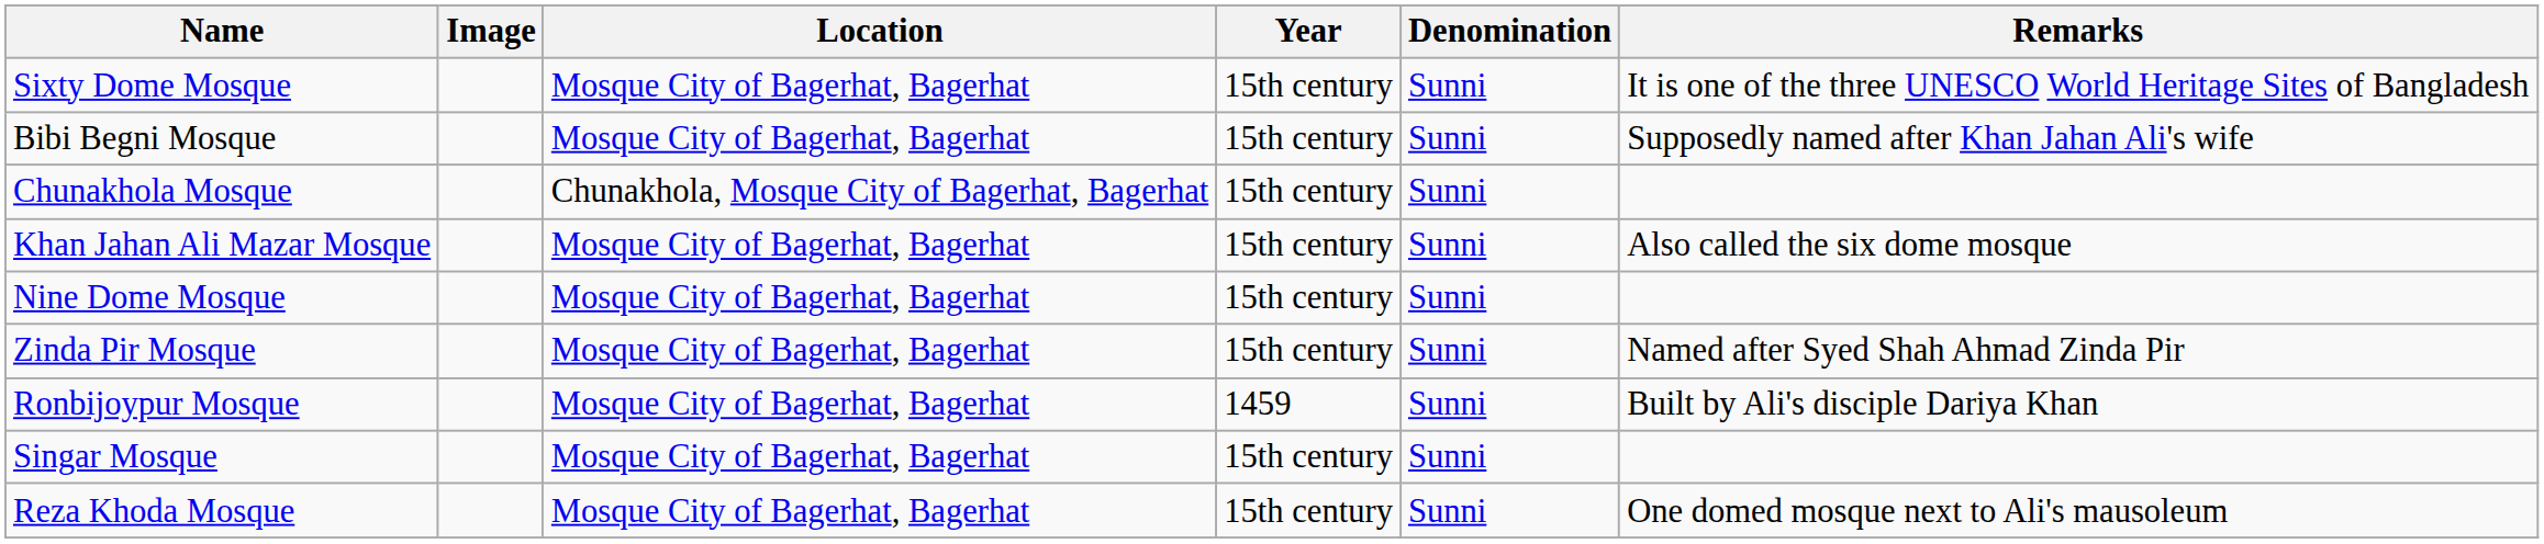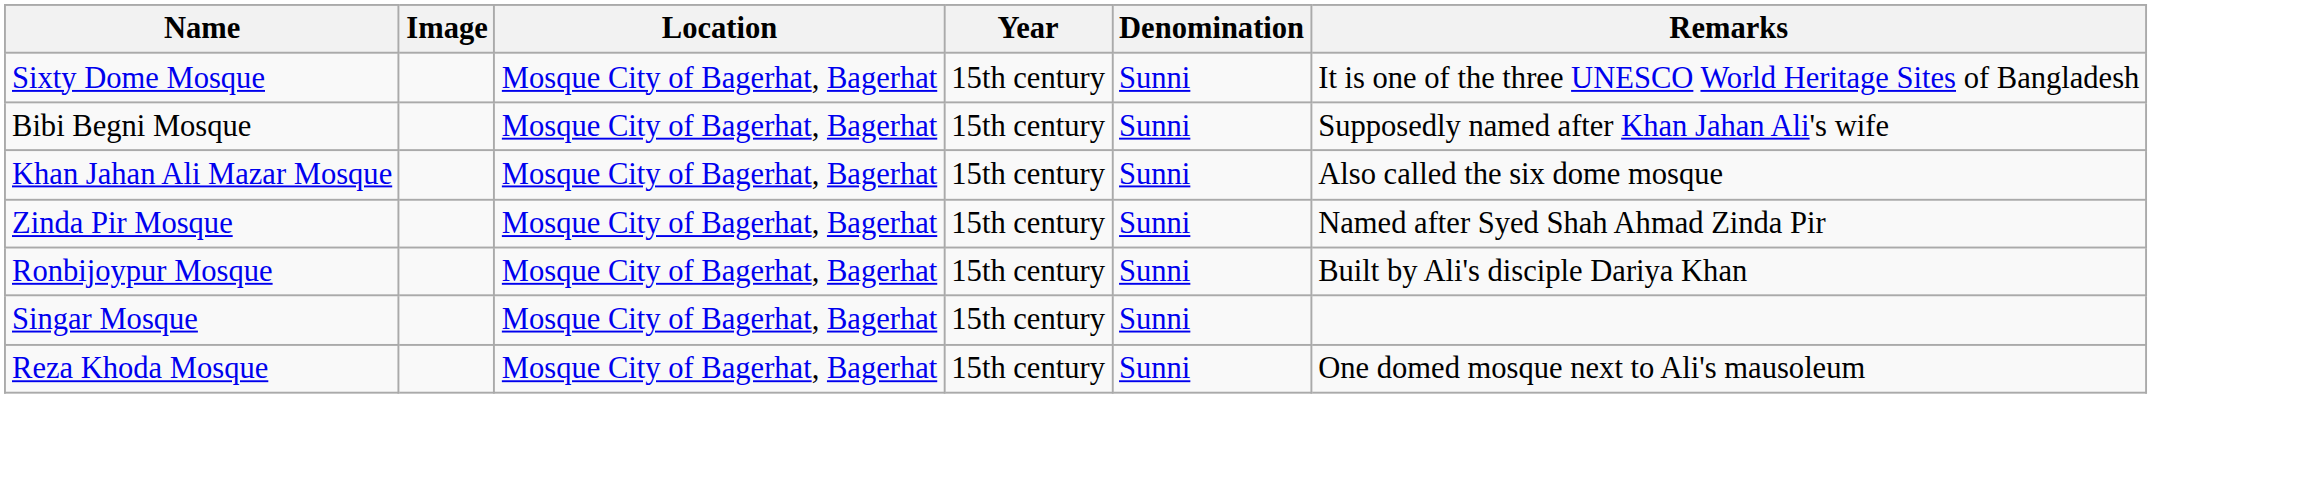- row: Chunakhola Mosque | Chunakhola, Mosque City of Bagerhat, Bagerhat | 15th century | Sunni
- row: Nine Dome Mosque | Mosque City of Bagerhat, Bagerhat | 15th century | Sunni
Ronbijoypur Mosque | Year: 1459 -> 15th century
